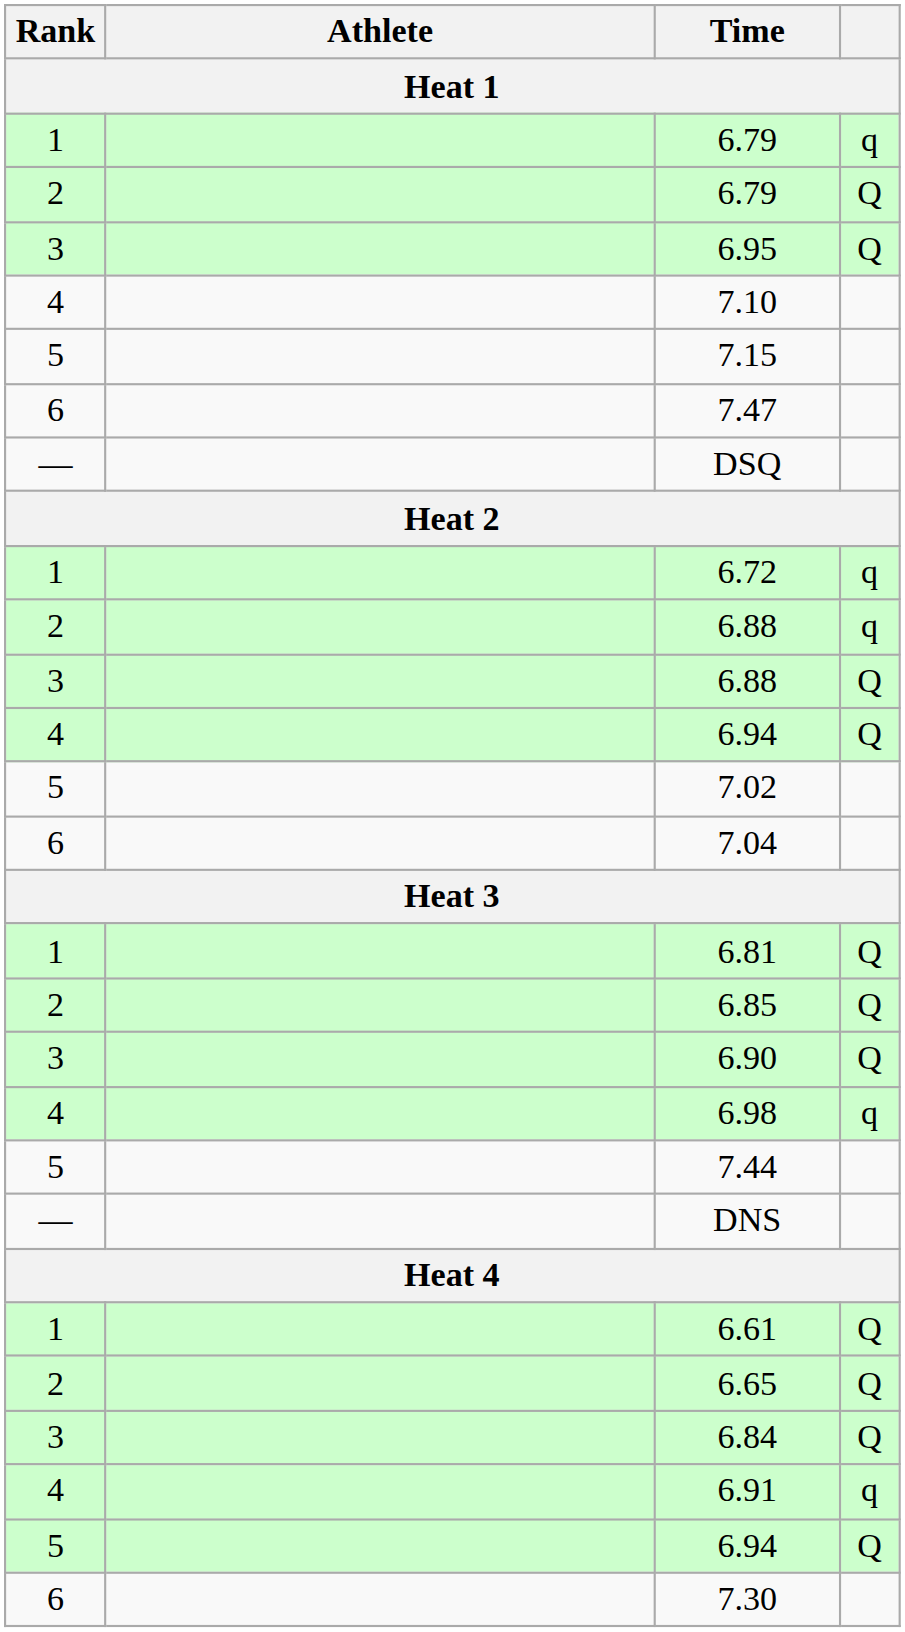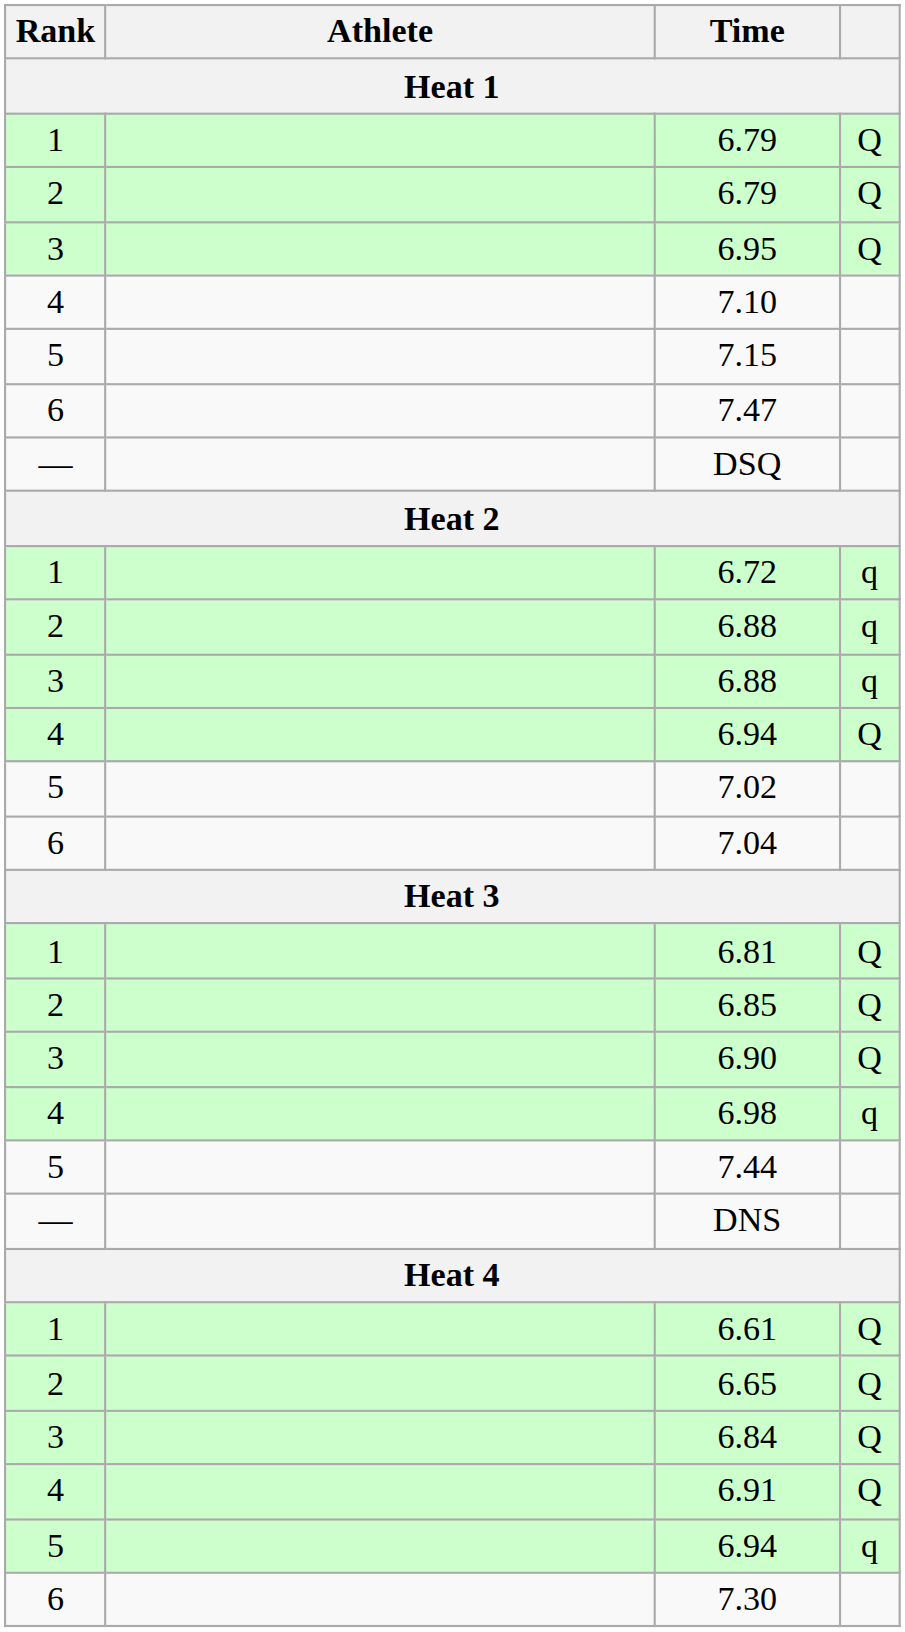1 / 6.79 | column 4: q -> Q
3 / 6.88 | column 4: Q -> q
6.91 | column 4: q -> Q
5 / 6.94 | column 4: Q -> q
